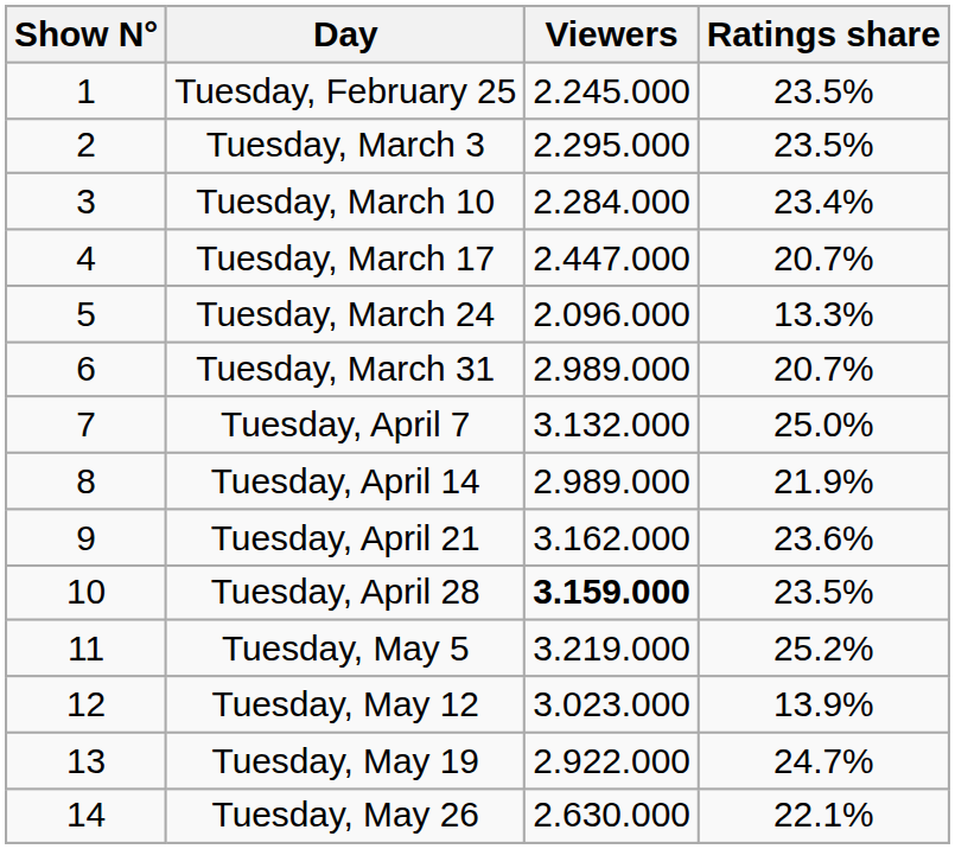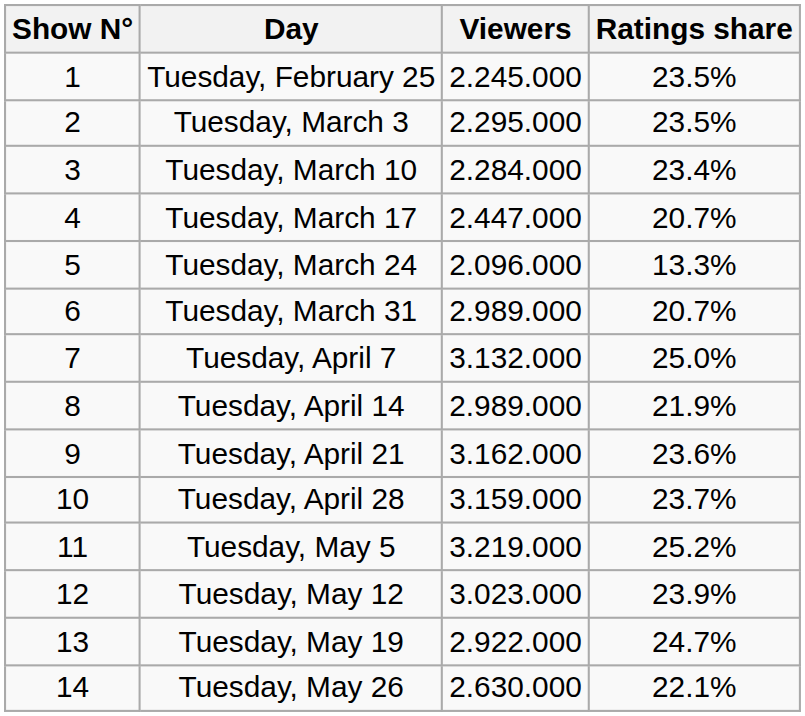Tuesday, April 28 | Viewers: bold -> normal
Tuesday, April 28 | Ratings share: 23.5% -> 23.7%
Tuesday, May 12 | Ratings share: 13.9% -> 23.9%
